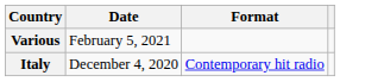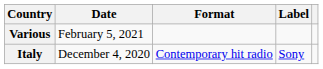+ column: Label | Sony
